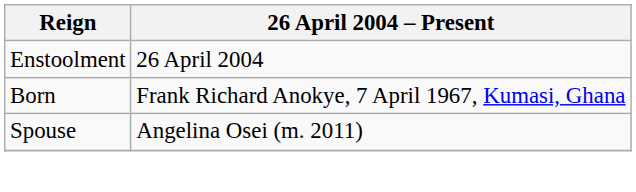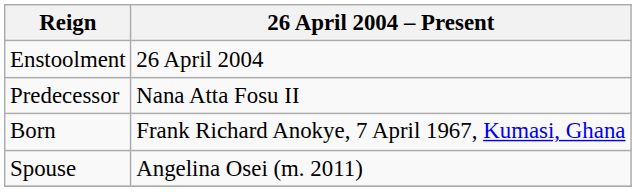+ row: Predecessor | Nana Atta Fosu II
